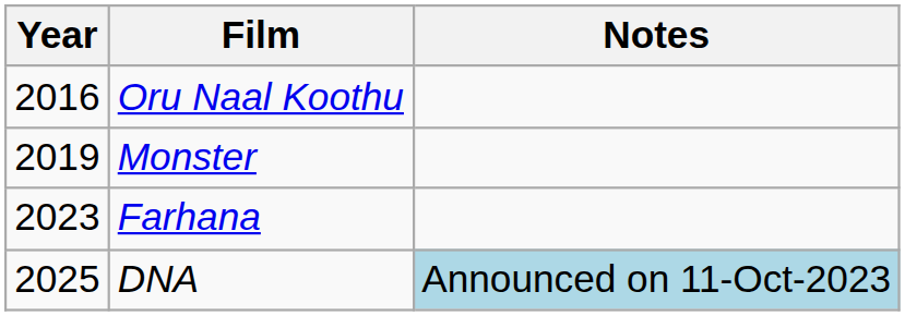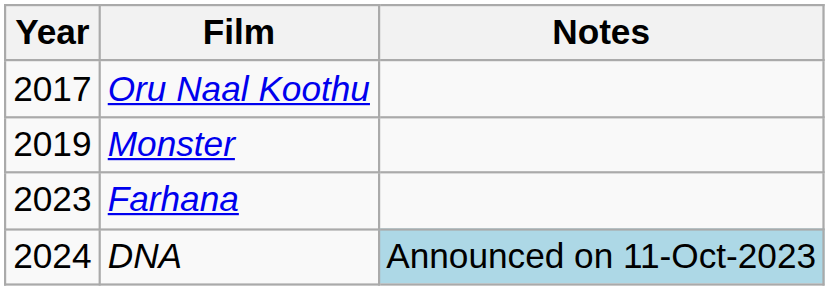Oru Naal Koothu | Year: 2016 -> 2017
DNA | Year: 2025 -> 2024
